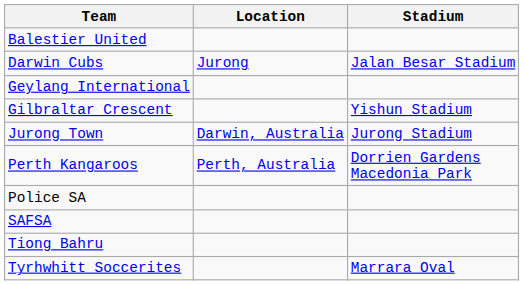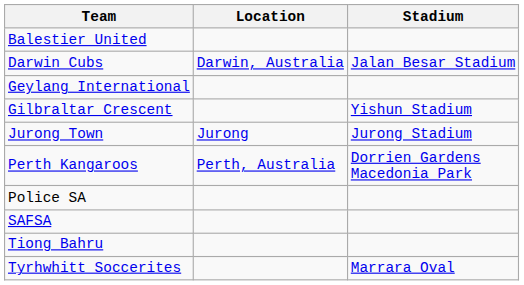Darwin Cubs | Location: Jurong -> Darwin, Australia
Jurong Town | Location: Darwin, Australia -> Jurong
